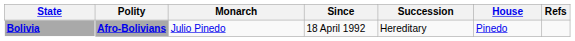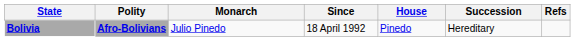columns swapped: House <-> Succession
